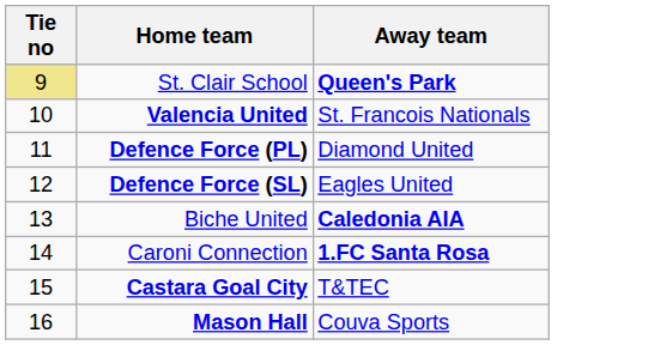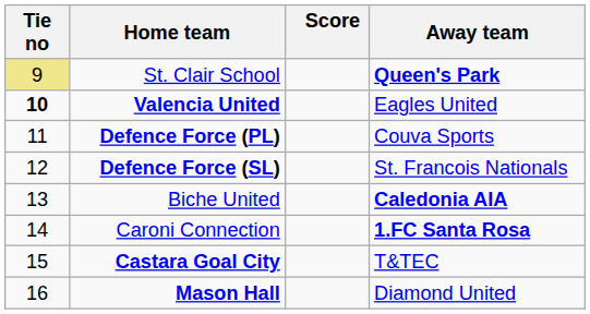+ column: Score
Valencia United | Tie no: normal -> bold
Valencia United | Away team: St. Francois Nationals -> Eagles United
Defence Force (PL) | Away team: Diamond United -> Couva Sports
Defence Force (SL) | Away team: Eagles United -> St. Francois Nationals
Mason Hall | Away team: Couva Sports -> Diamond United
